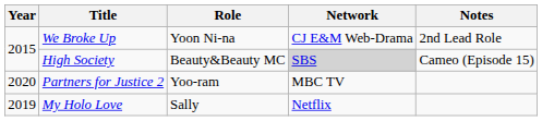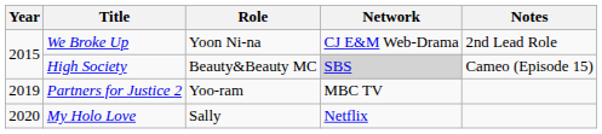Partners for Justice 2 | Year: 2020 -> 2019
My Holo Love | Year: 2019 -> 2020
